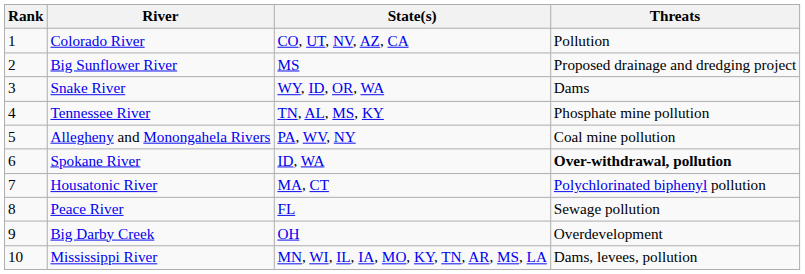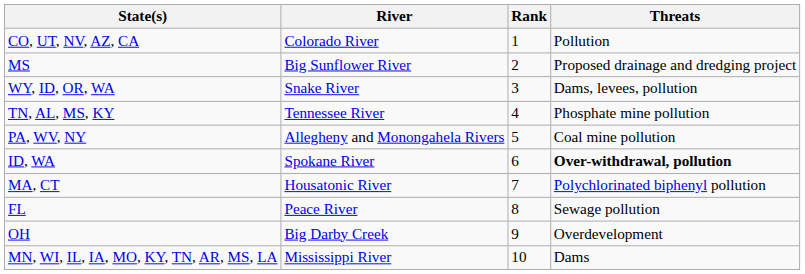columns swapped: Rank <-> State(s)
Snake River | Threats: Dams -> Dams, levees, pollution
Mississippi River | Threats: Dams, levees, pollution -> Dams
